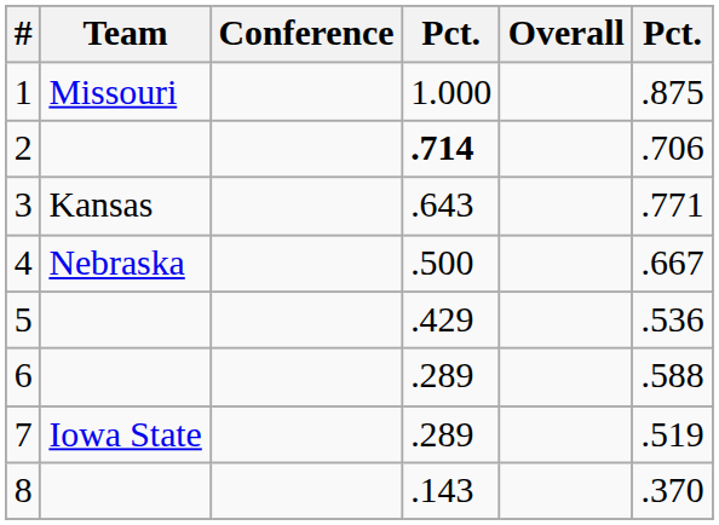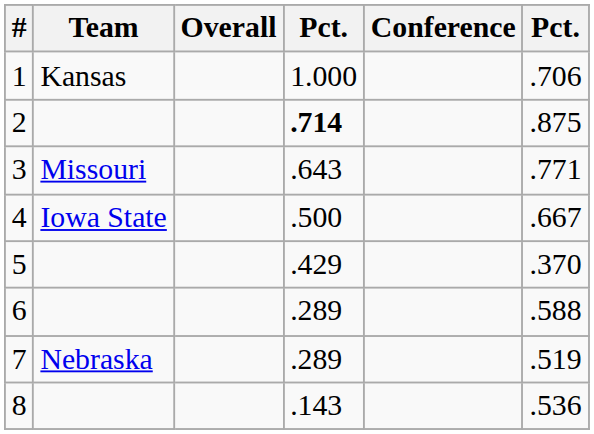columns swapped: Conference <-> Overall
1 | Team: Missouri -> Kansas
1 | column 6: .875 -> .706
2 | column 6: .706 -> .875
3 | Team: Kansas -> Missouri
4 | Team: Nebraska -> Iowa State
5 | column 6: .536 -> .370
7 | Team: Iowa State -> Nebraska
8 | column 6: .370 -> .536
